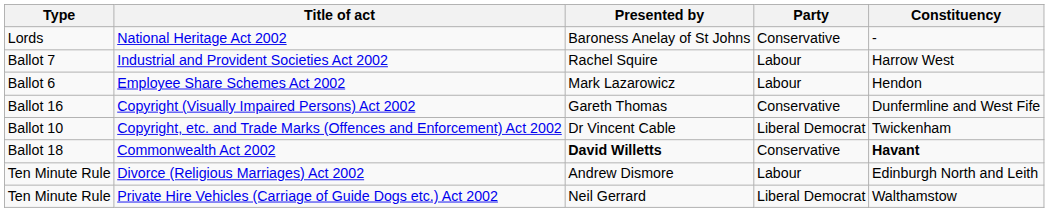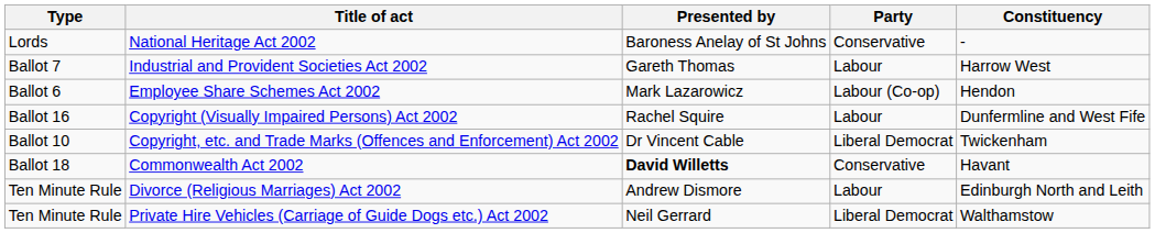Industrial and Provident Societies Act 2002 | Presented by: Rachel Squire -> Gareth Thomas
Employee Share Schemes Act 2002 | Party: Labour -> Labour (Co-op)
Copyright (Visually Impaired Persons) Act 2002 | Presented by: Gareth Thomas -> Rachel Squire
Copyright (Visually Impaired Persons) Act 2002 | Party: Conservative -> Labour
Commonwealth Act 2002 | Constituency: bold -> normal
